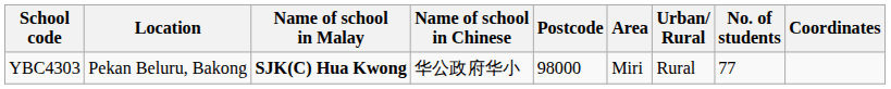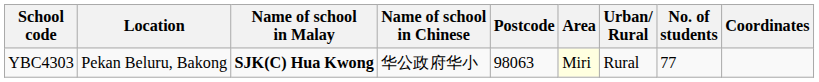YBC4303 | Postcode: 98000 -> 98063
YBC4303 | Area: no background -> lightyellow background
